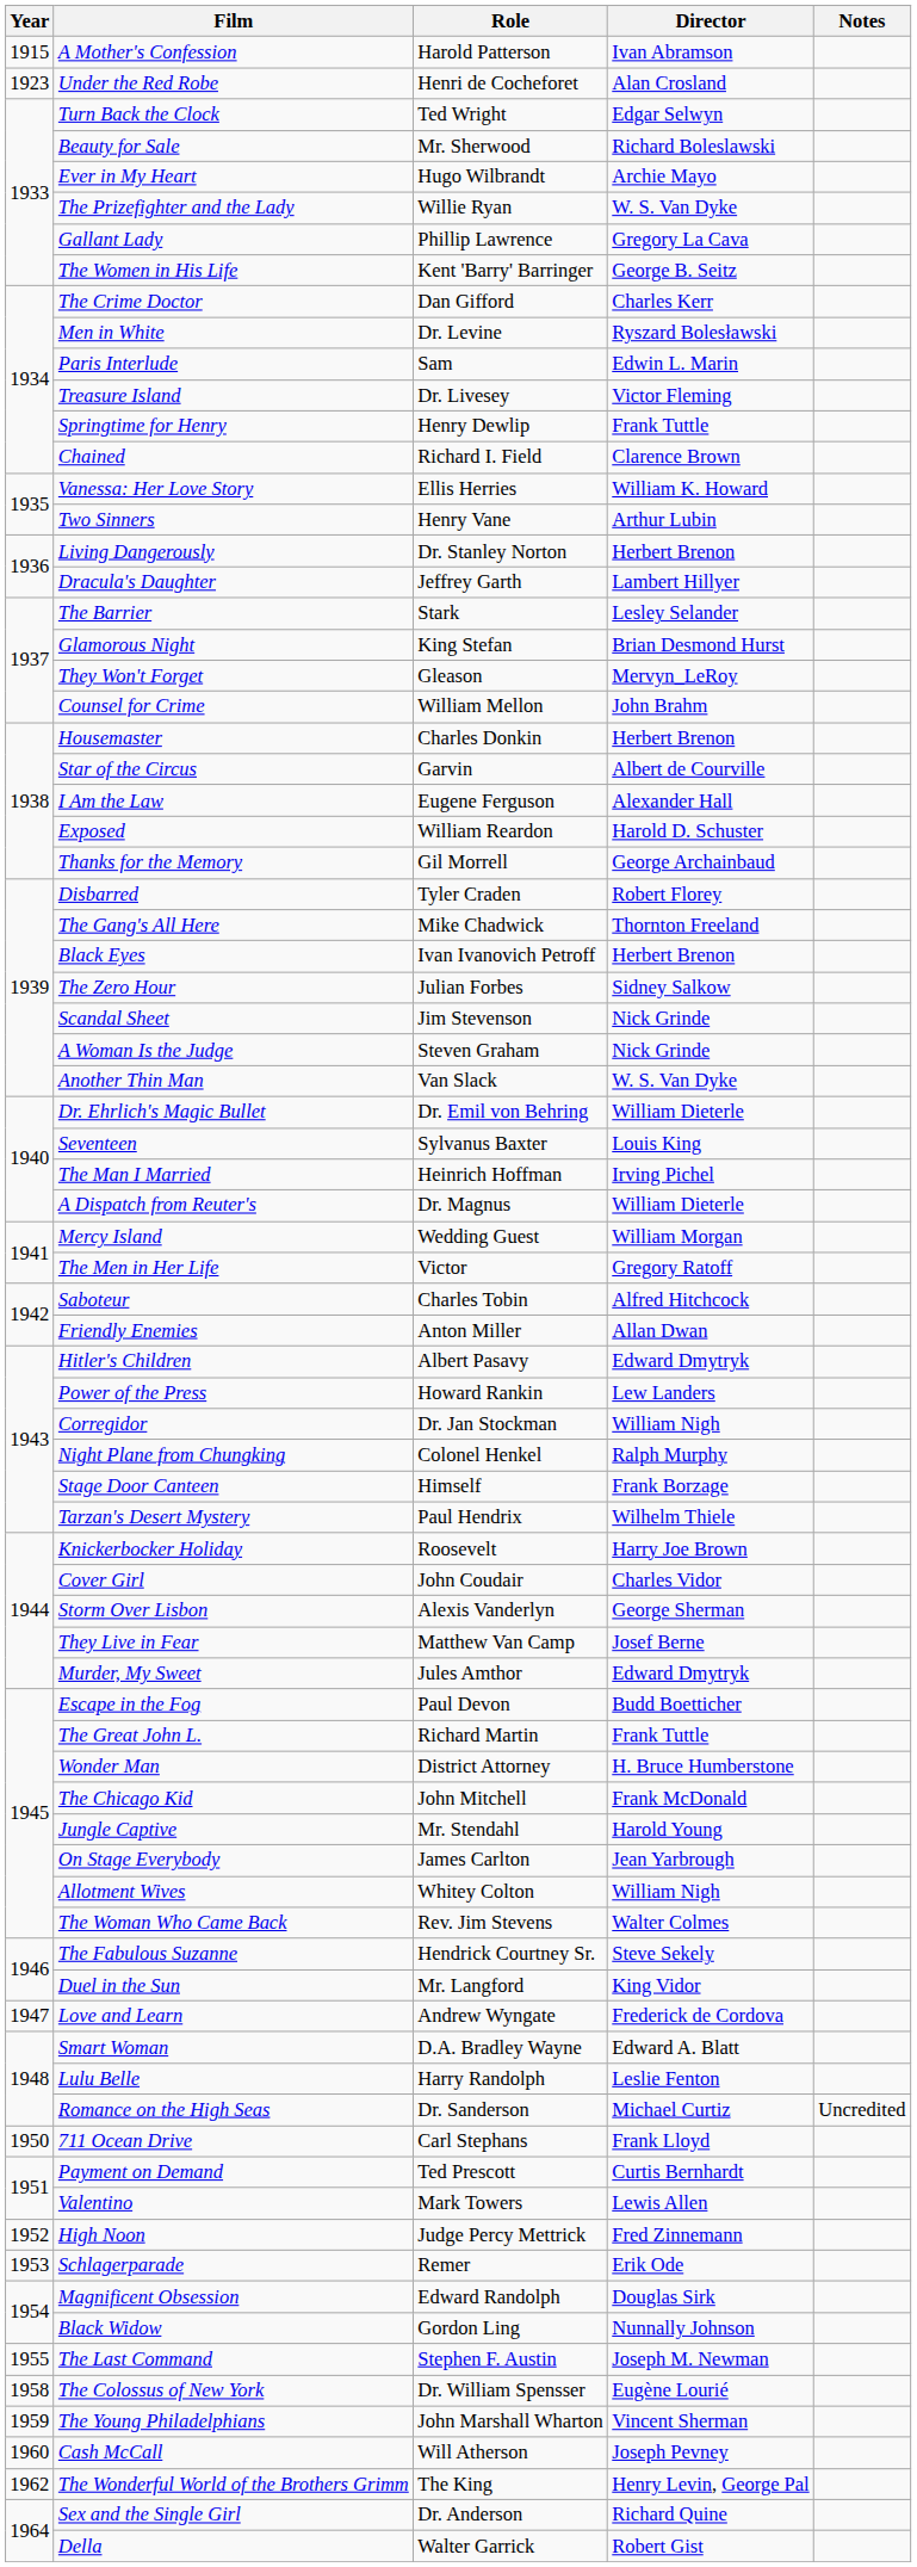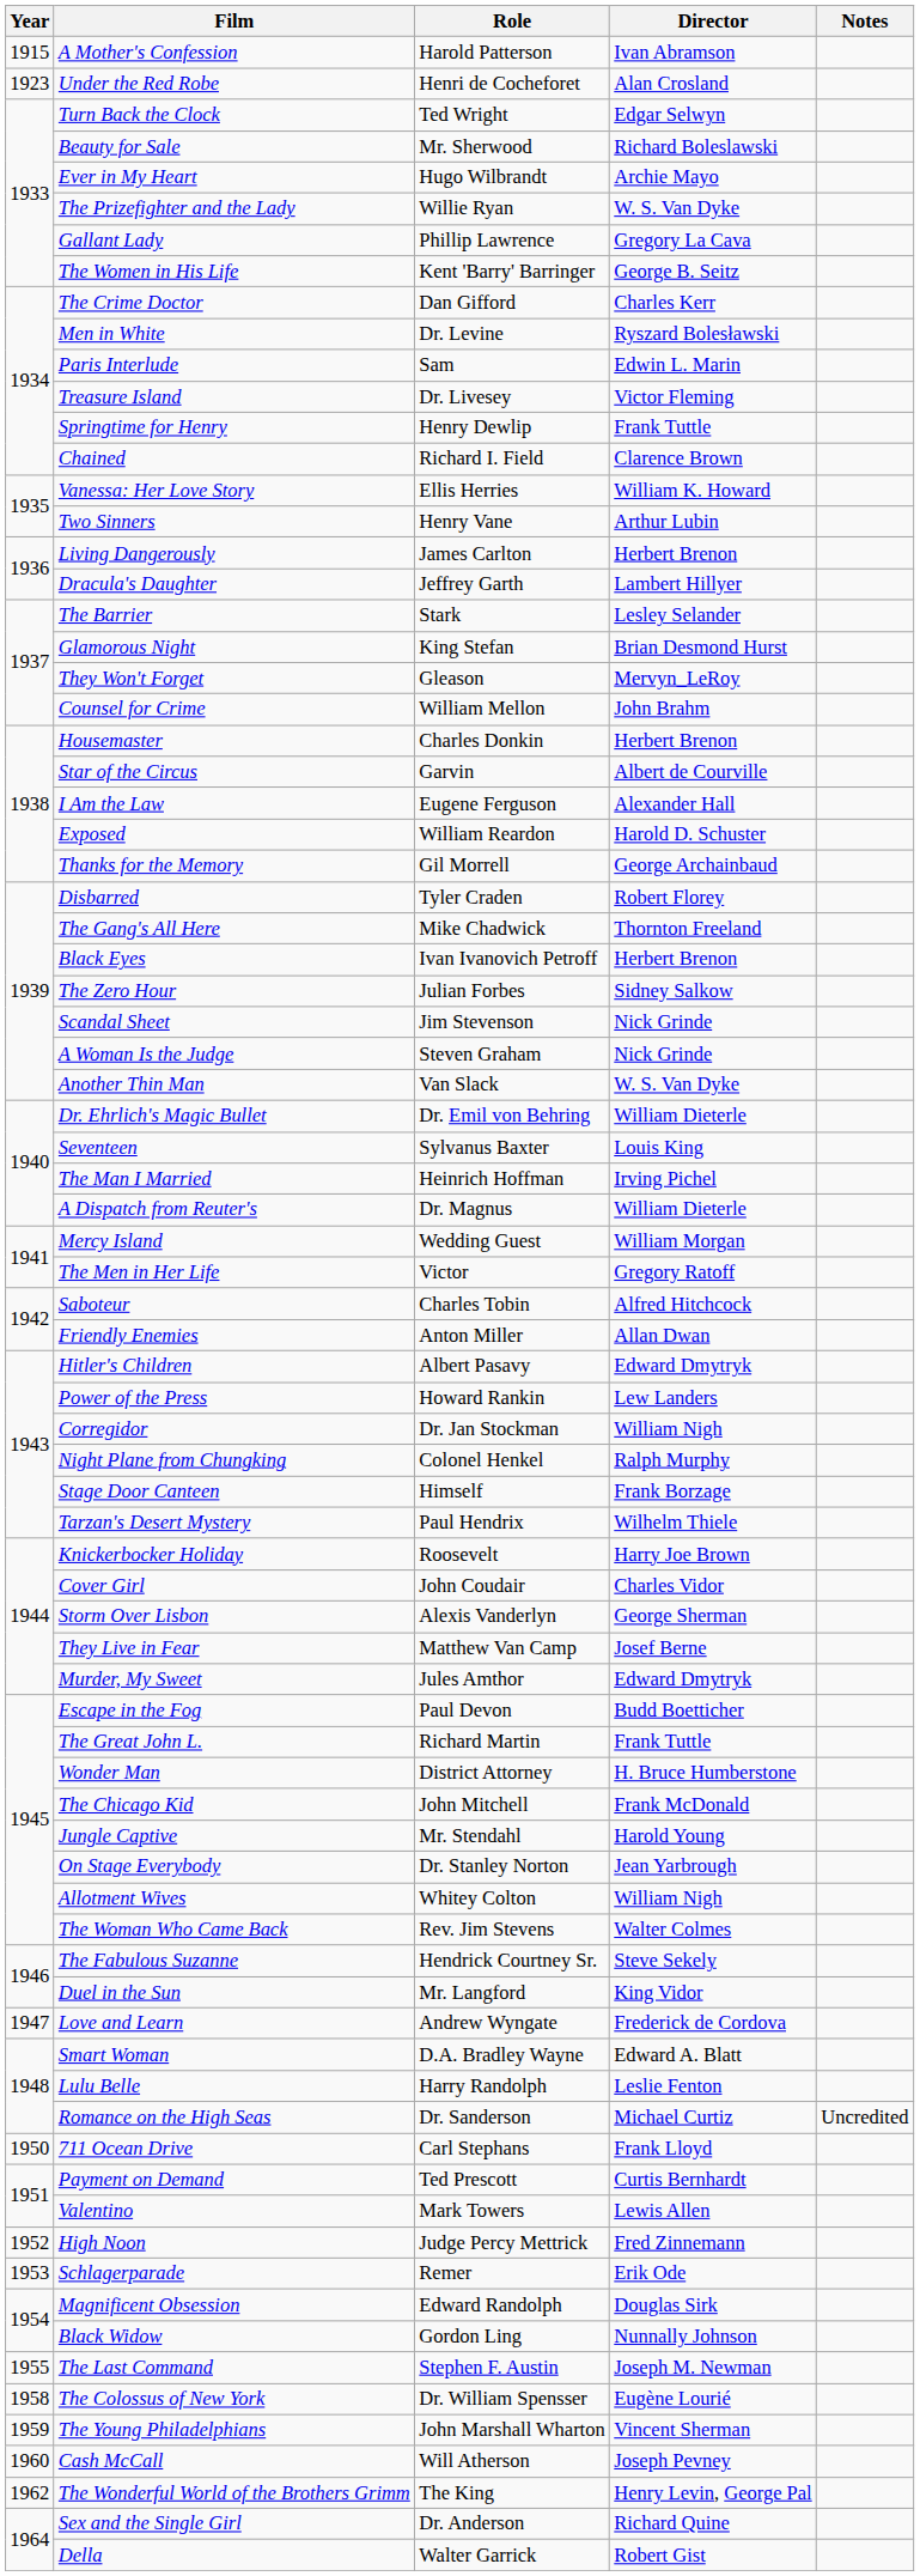Living Dangerously | Role: Dr. Stanley Norton -> James Carlton
On Stage Everybody | Role: James Carlton -> Dr. Stanley Norton
